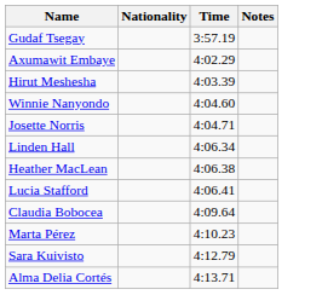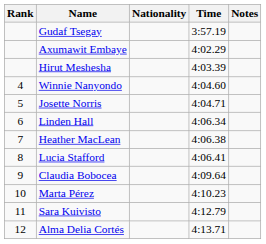+ column: Rank | 4 | 5 | 6 | 7 | 8 | 9 | 10 | 11 | 12
